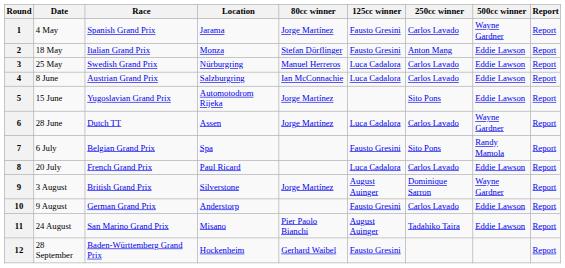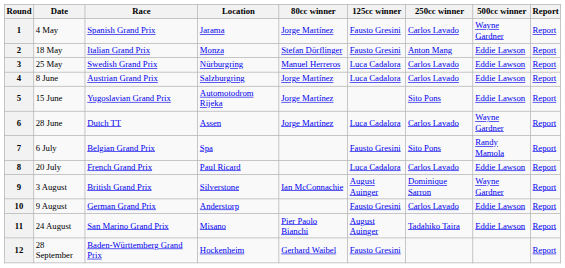4 | 80cc winner: Ian McConnachie -> Jorge Martínez
9 | 80cc winner: Jorge Martínez -> Ian McConnachie
